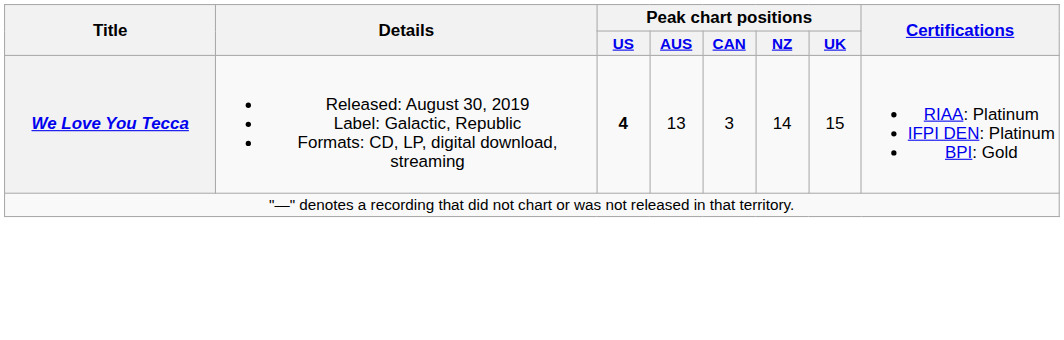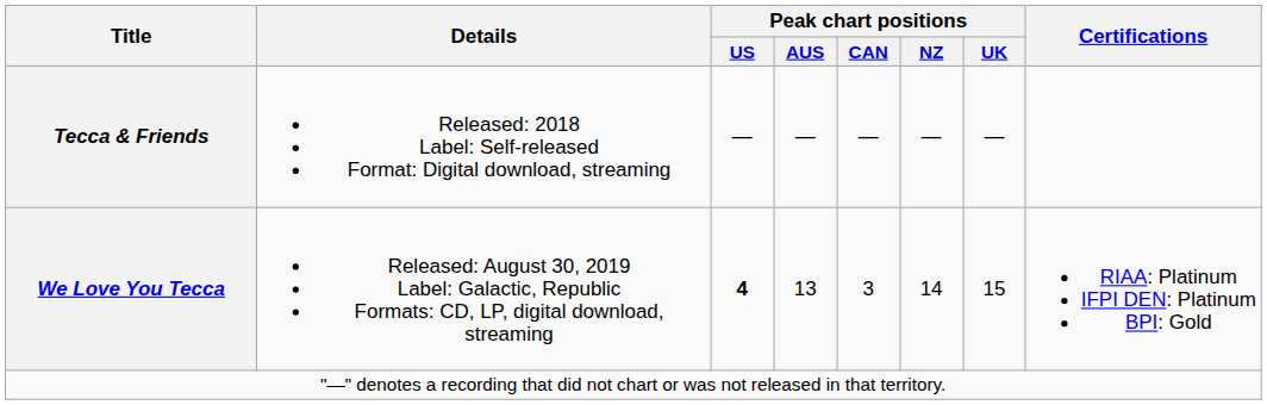+ row: Tecca & Friends | Released: 2018 Label: Self-released Format: Digital download, streaming | — | — | — | — | —
